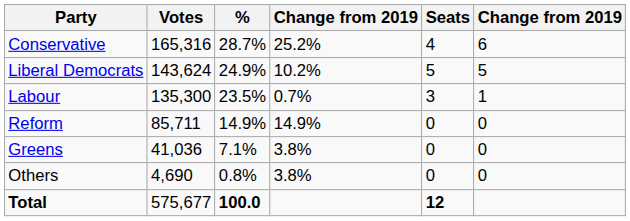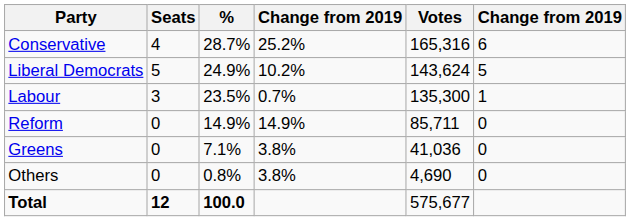columns swapped: Votes <-> Seats
